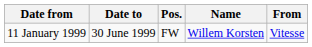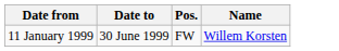- column: From | Vitesse
